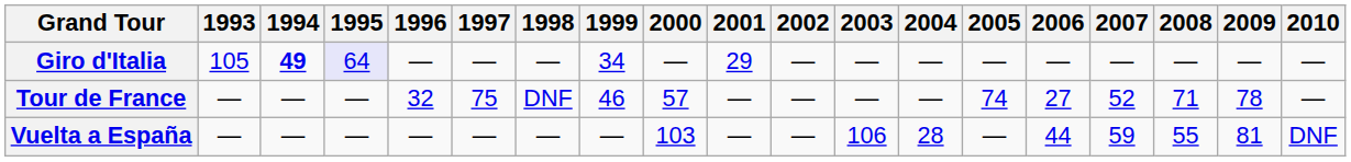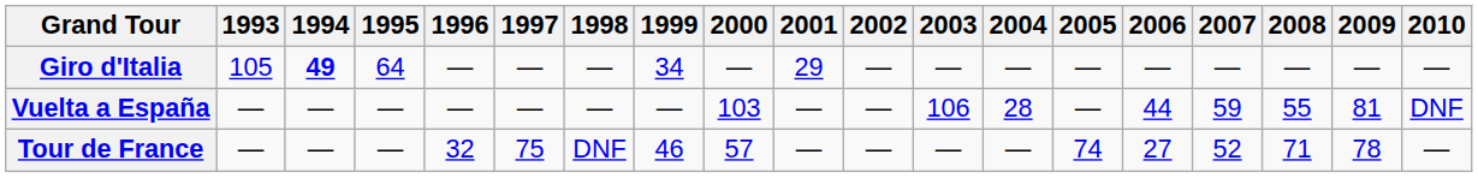Giro d'Italia | 1995: lavender background -> no background
rows swapped: Tour de France <-> Vuelta a España
